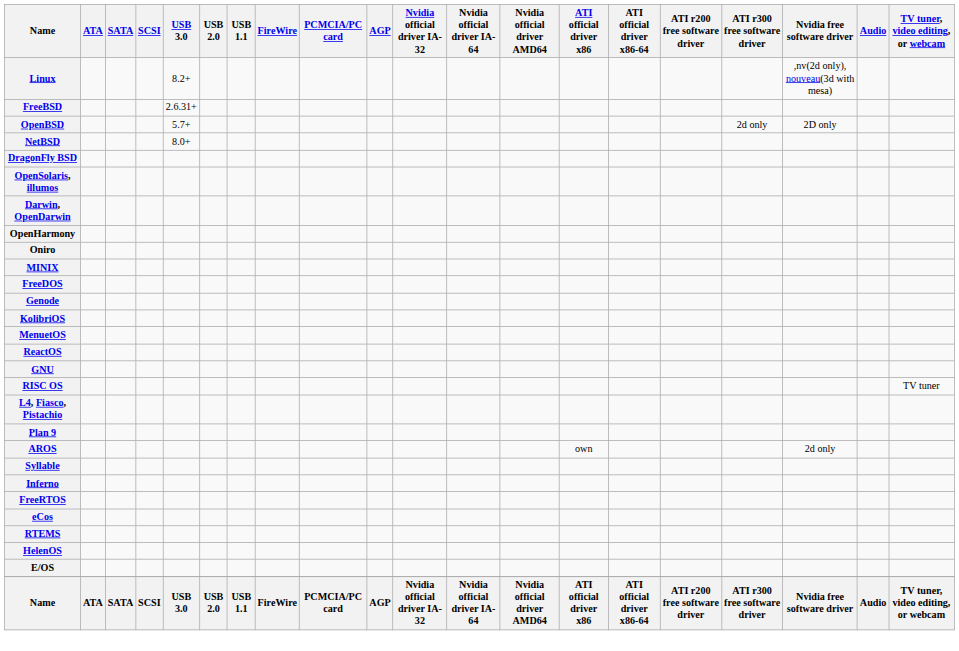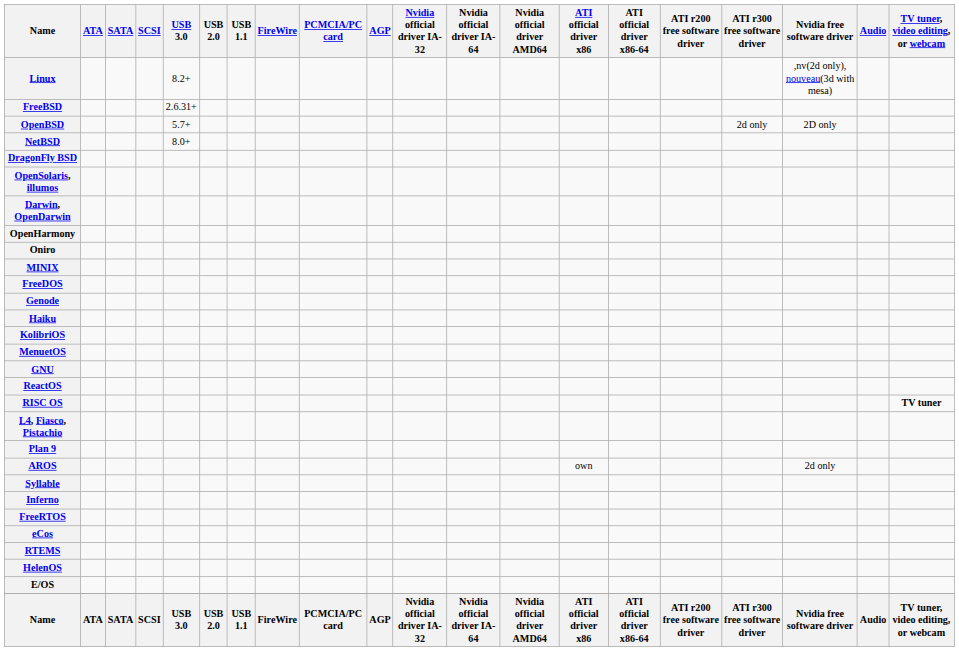+ row: Haiku
rows swapped: GNU <-> ReactOS
RISC OS | TV tuner, video editing, or webcam: normal -> bold
